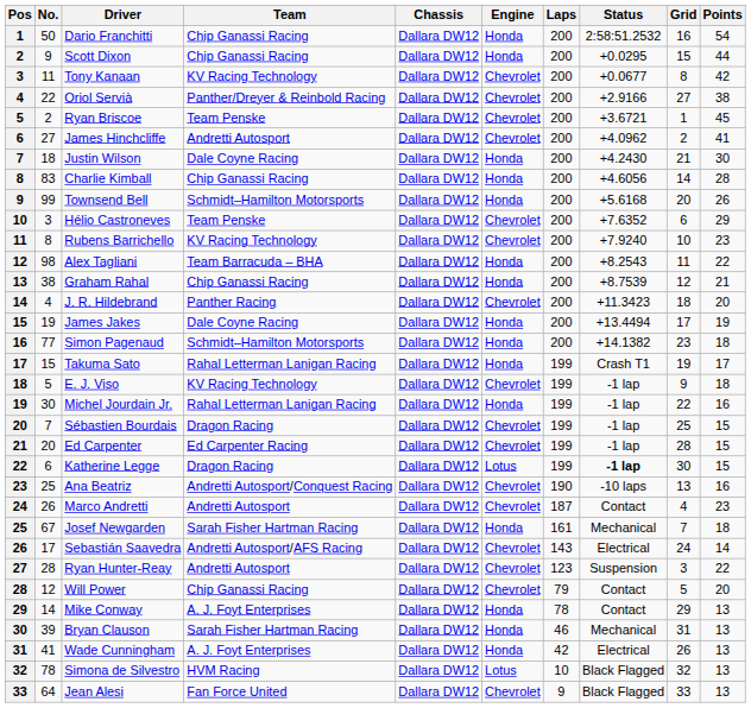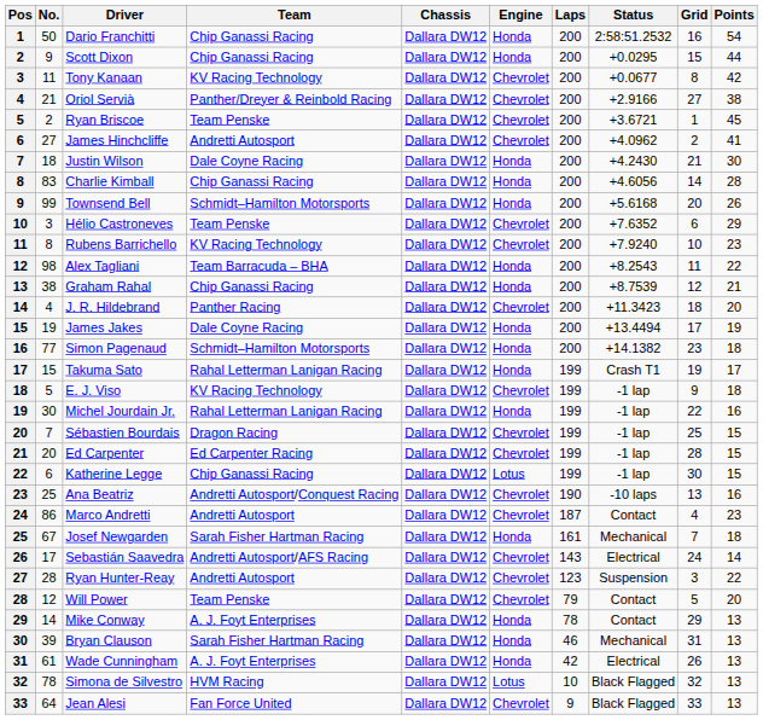Oriol Servià | No.: 22 -> 21
Katherine Legge | Team: Dragon Racing -> Chip Ganassi Racing
Katherine Legge | Status: bold -> normal
Marco Andretti | No.: 26 -> 86
Will Power | Team: Chip Ganassi Racing -> Team Penske
Wade Cunningham | No.: 41 -> 61
